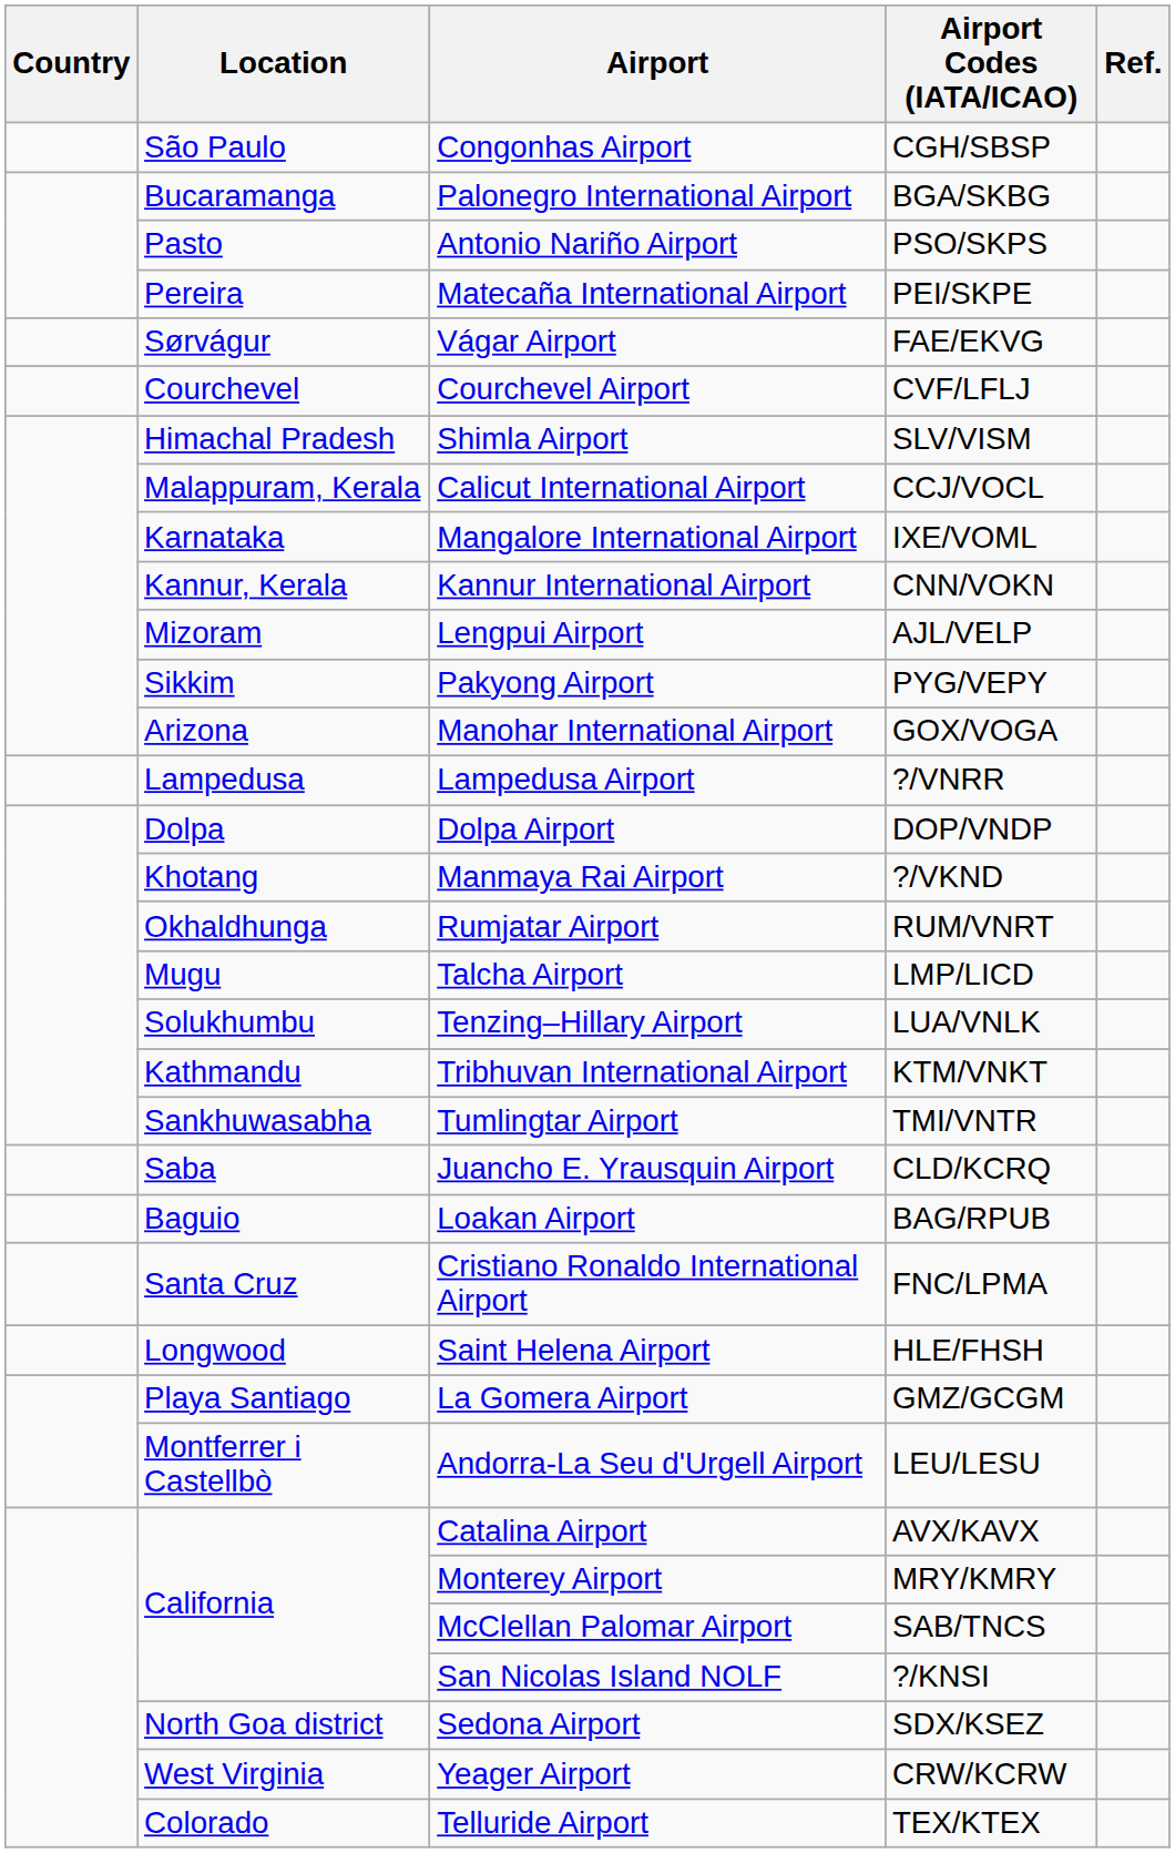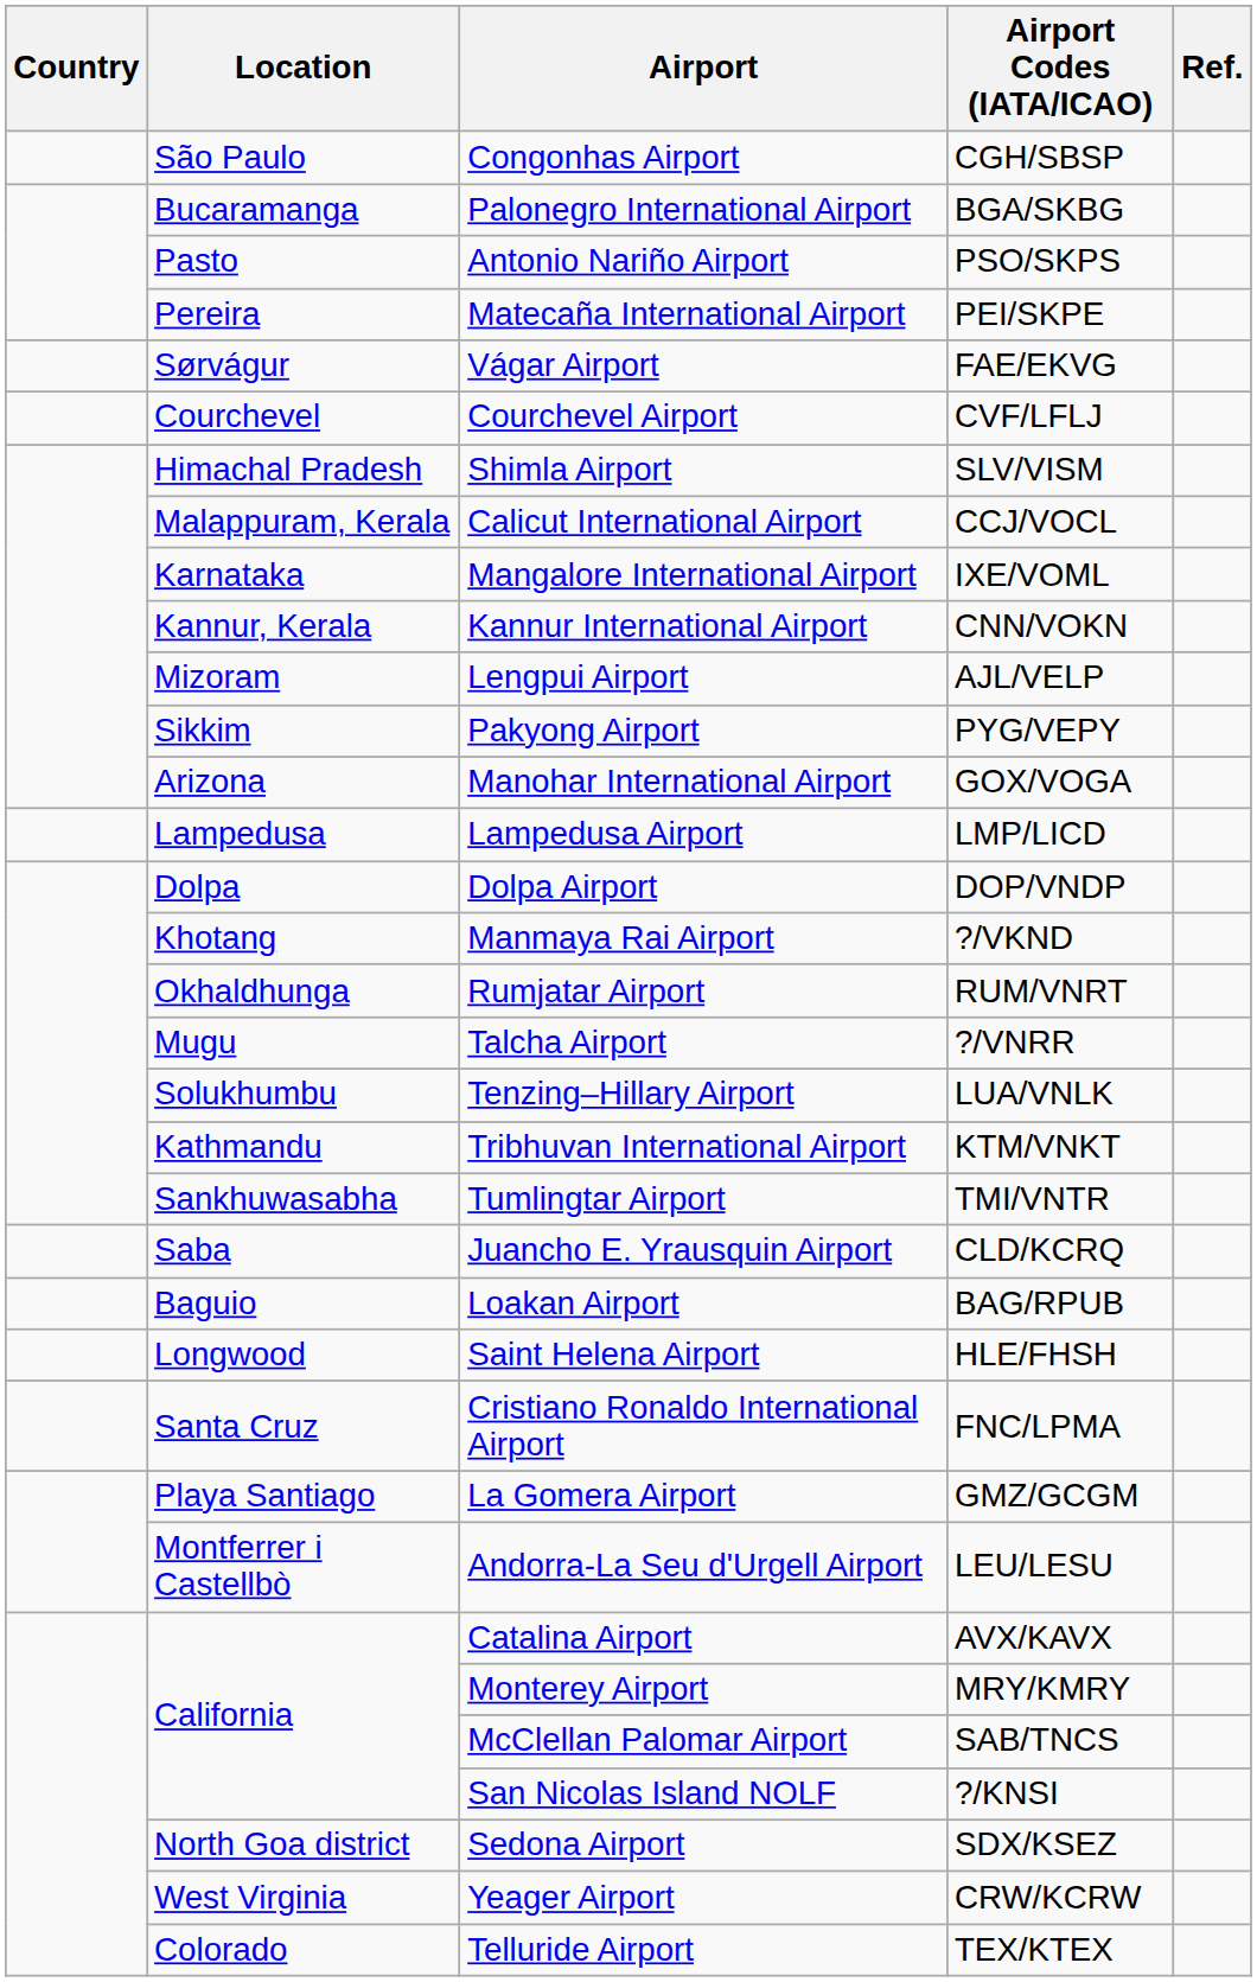Lampedusa Airport | Airport Codes (IATA/ICAO): ?/VNRR -> LMP/LICD
Talcha Airport | Airport Codes (IATA/ICAO): LMP/LICD -> ?/VNRR
rows swapped: Cristiano Ronaldo International Airport <-> Saint Helena Airport
